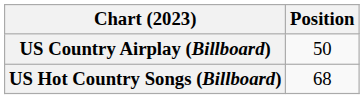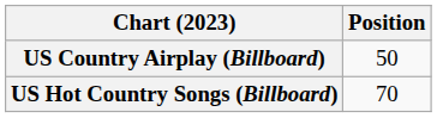US Hot Country Songs (Billboard) | Position: 68 -> 70
